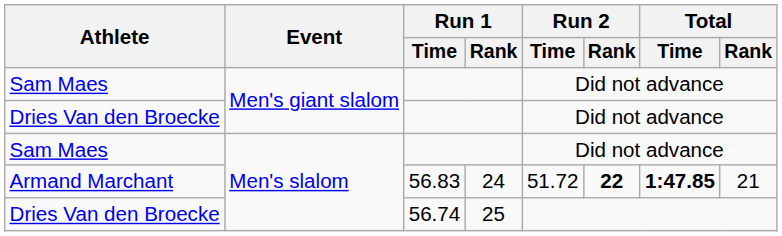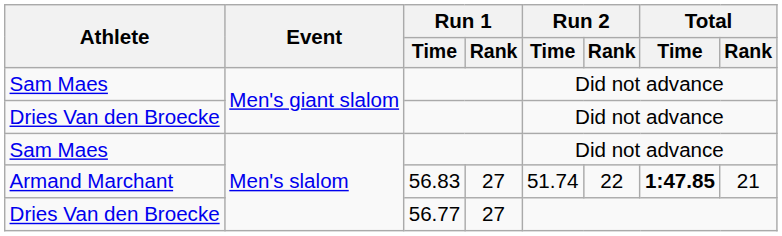Armand Marchant | Run 1 / Rank: 24 -> 27
Armand Marchant | Run 2 / Time: 51.72 -> 51.74
Armand Marchant | Run 2 / Rank: bold -> normal
Dries Van den Broecke / Men's slalom | Run 1 / Time: 56.74 -> 56.77
Dries Van den Broecke / Men's slalom | Run 1 / Rank: 25 -> 27
